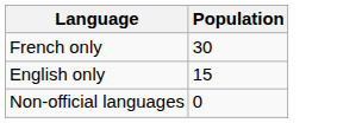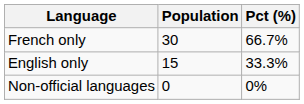+ column: Pct (%) | 66.7% | 33.3% | 0%
